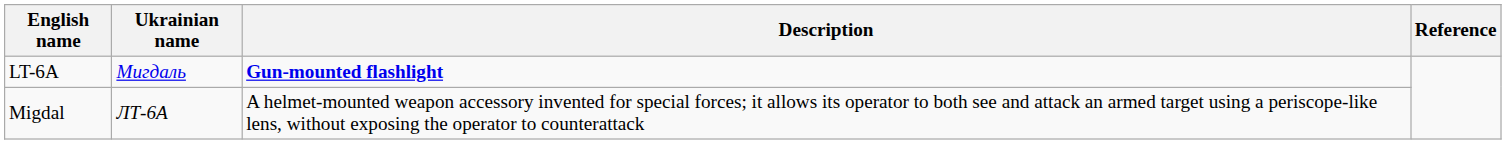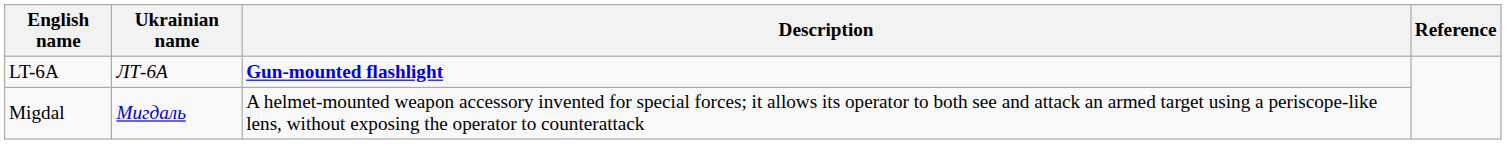LT-6A | Ukrainian name: Мигдаль -> ЛТ-6А
Migdal | Ukrainian name: ЛТ-6А -> Мигдаль
